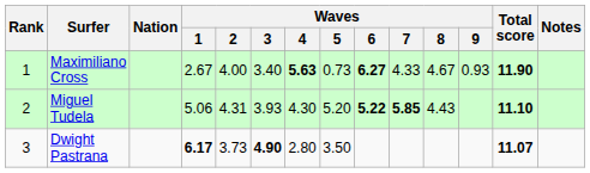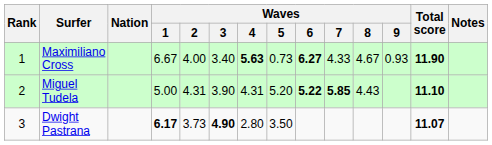Maximiliano Cross | Waves / 1: 2.67 -> 6.67
Miguel Tudela | Waves / 1: 5.06 -> 5.00
Miguel Tudela | Waves / 3: 3.93 -> 3.90
Miguel Tudela | Waves / 4: 4.30 -> 4.31
